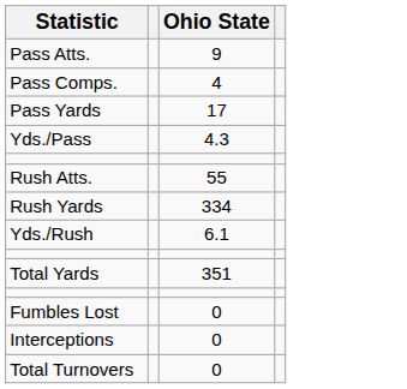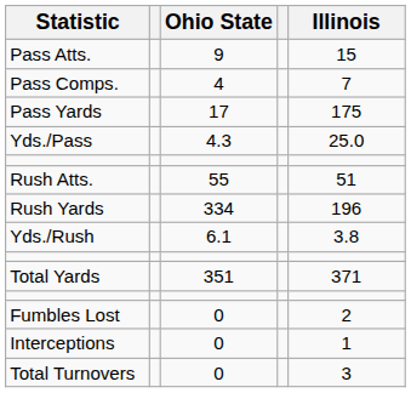+ column: Illinois | 15 | 7 | 175 | 25.0 | 51 | 196 | 3.8 | 371 | 2 | 1 | 3
